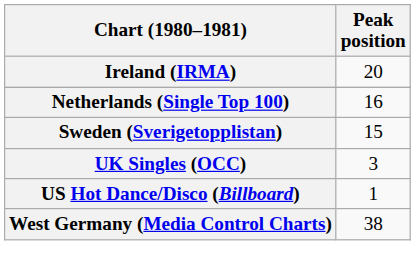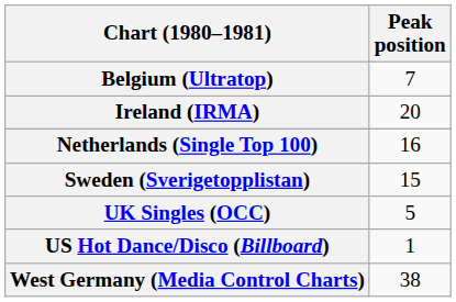+ row: Belgium (Ultratop) | 7
UK Singles (OCC) | Peak position: 3 -> 5
